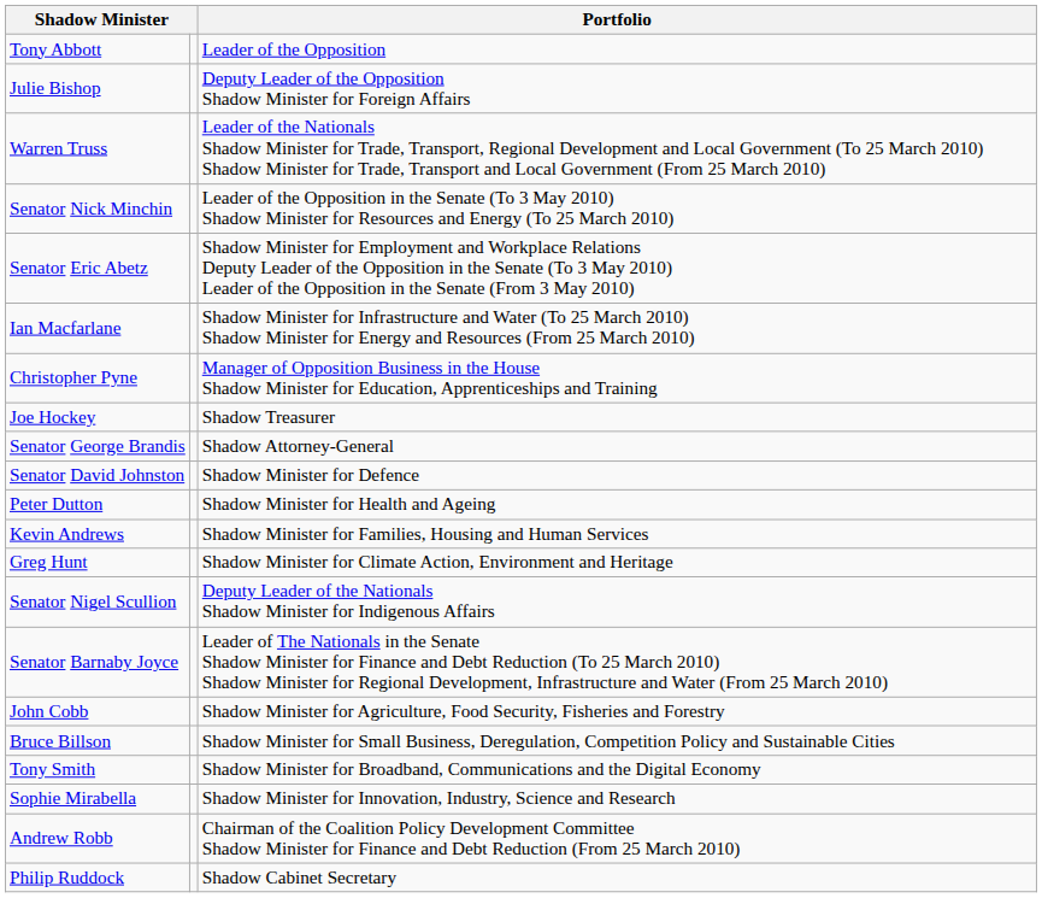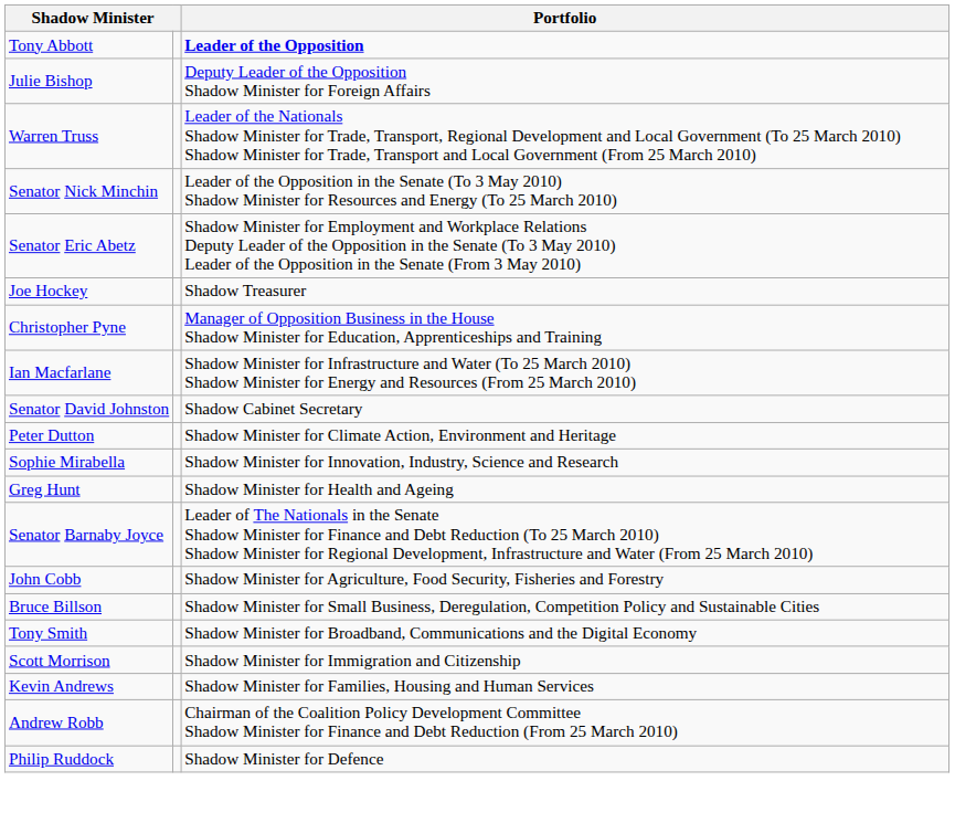Tony Abbott | Portfolio: normal -> bold
rows swapped: Joe Hockey <-> Ian Macfarlane
- row: Senator George Brandis | Shadow Attorney-General
Senator David Johnston | Portfolio: Shadow Minister for Defence -> Shadow Cabinet Secretary
Peter Dutton | Portfolio: Shadow Minister for Health and Ageing -> Shadow Minister for Climate Action, Environment and Heritage
rows swapped: Kevin Andrews <-> Sophie Mirabella
Greg Hunt | Portfolio: Shadow Minister for Climate Action, Environment and Heritage -> Shadow Minister for Health and Ageing
- row: Senator Nigel Scullion | Deputy Leader of the Nationals Shadow Minister for Indigenous Affairs
+ row: Scott Morrison | Shadow Minister for Immigration and Citizenship
Philip Ruddock | Portfolio: Shadow Cabinet Secretary -> Shadow Minister for Defence
